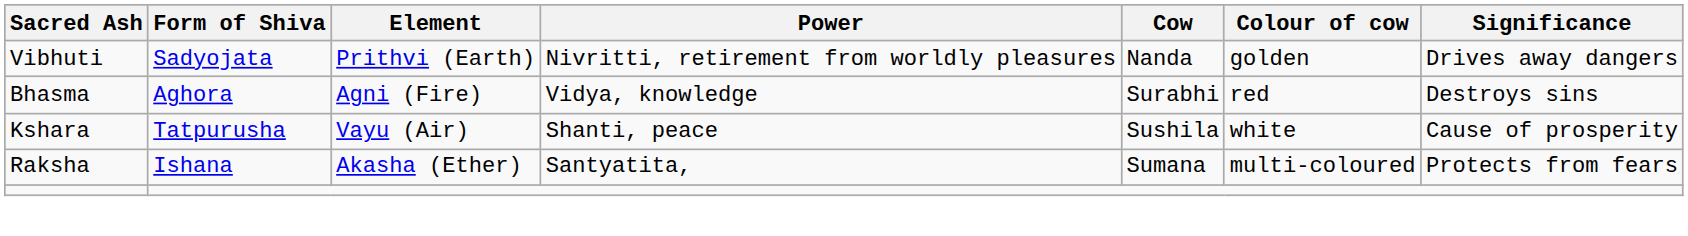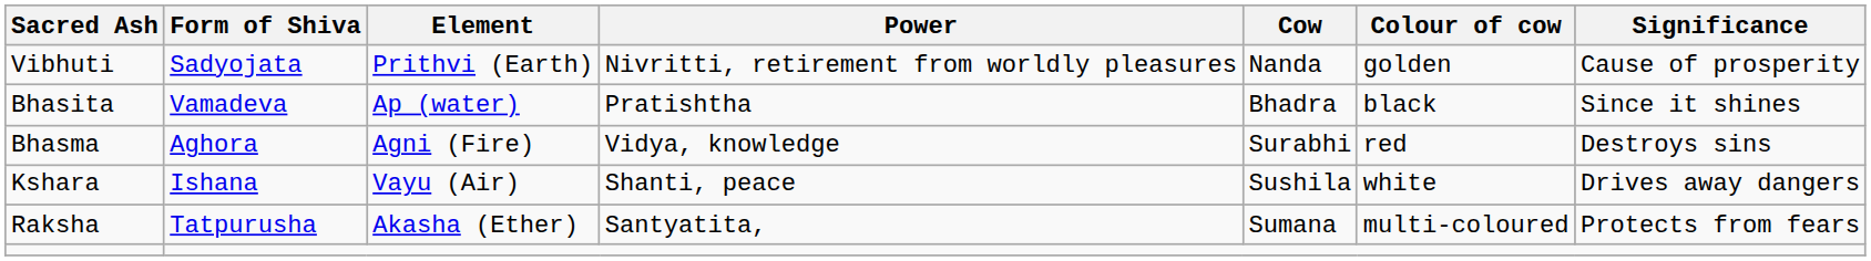Vibhuti | Significance: Drives away dangers -> Cause of prosperity
+ row: Bhasita | Vamadeva | Ap (water) | Pratishtha | Bhadra | black | Since it shines
Kshara | Form of Shiva: Tatpurusha -> Ishana
Kshara | Significance: Cause of prosperity -> Drives away dangers
Raksha | Form of Shiva: Ishana -> Tatpurusha
